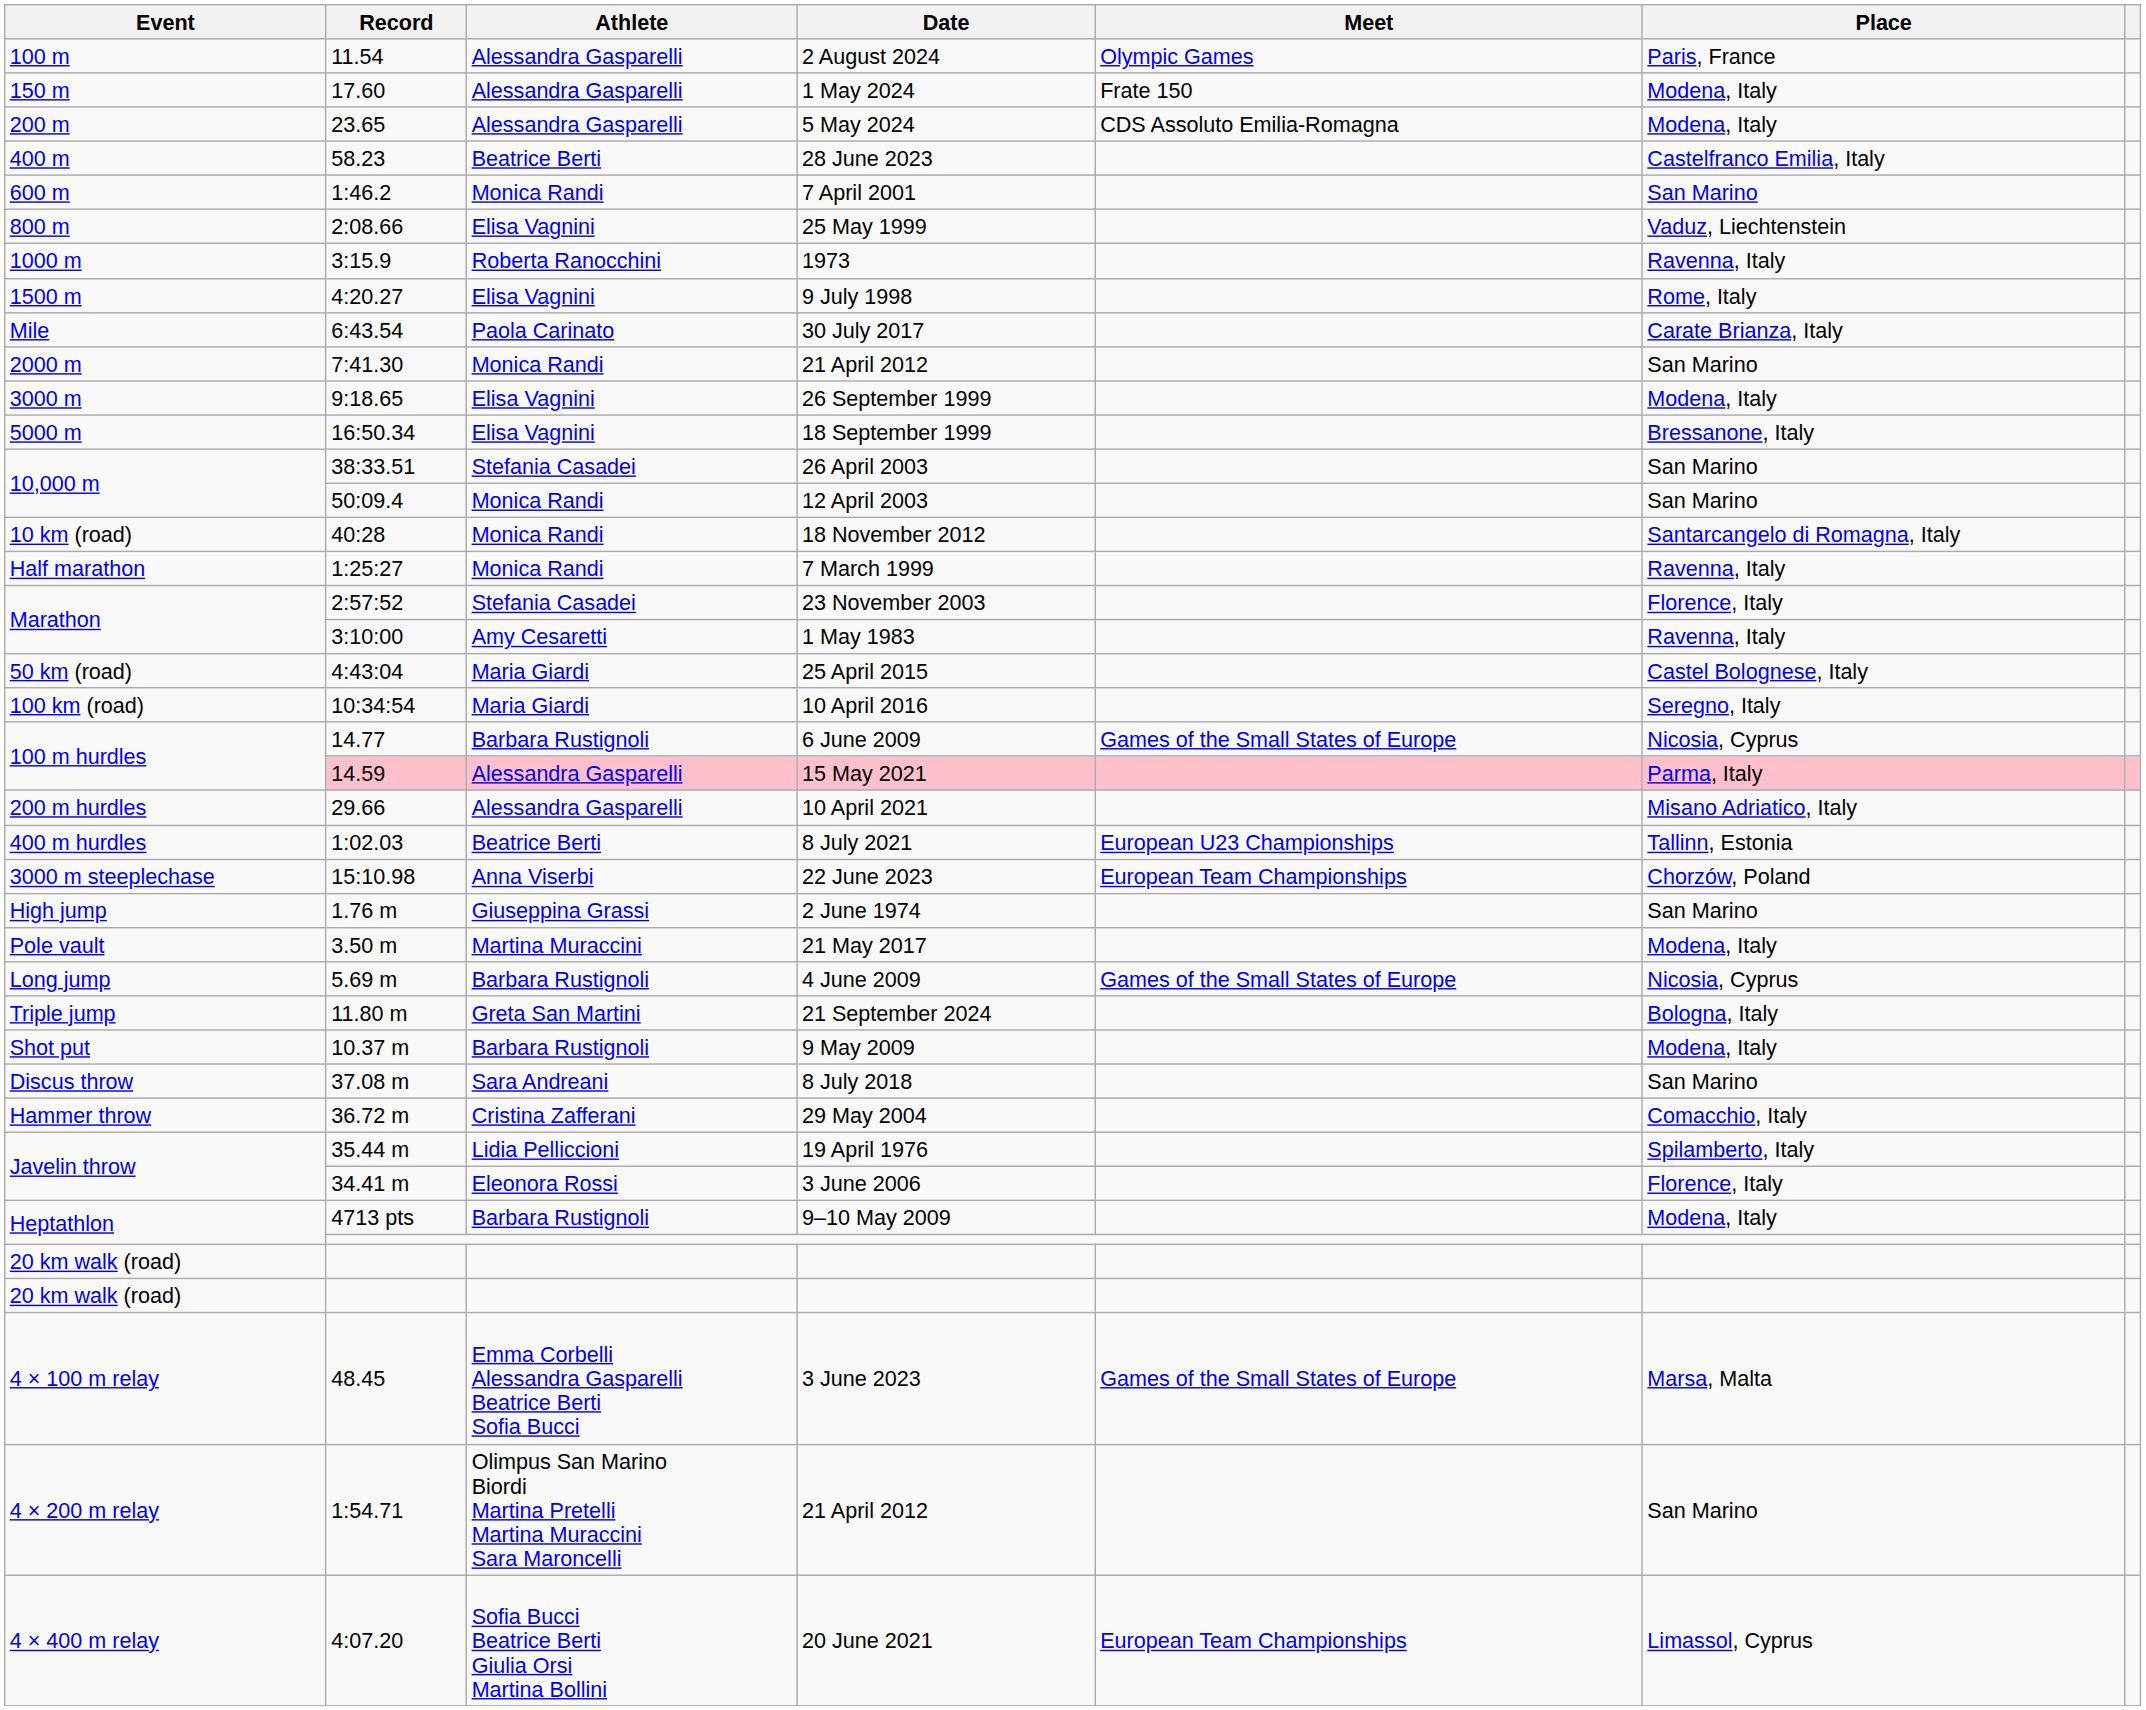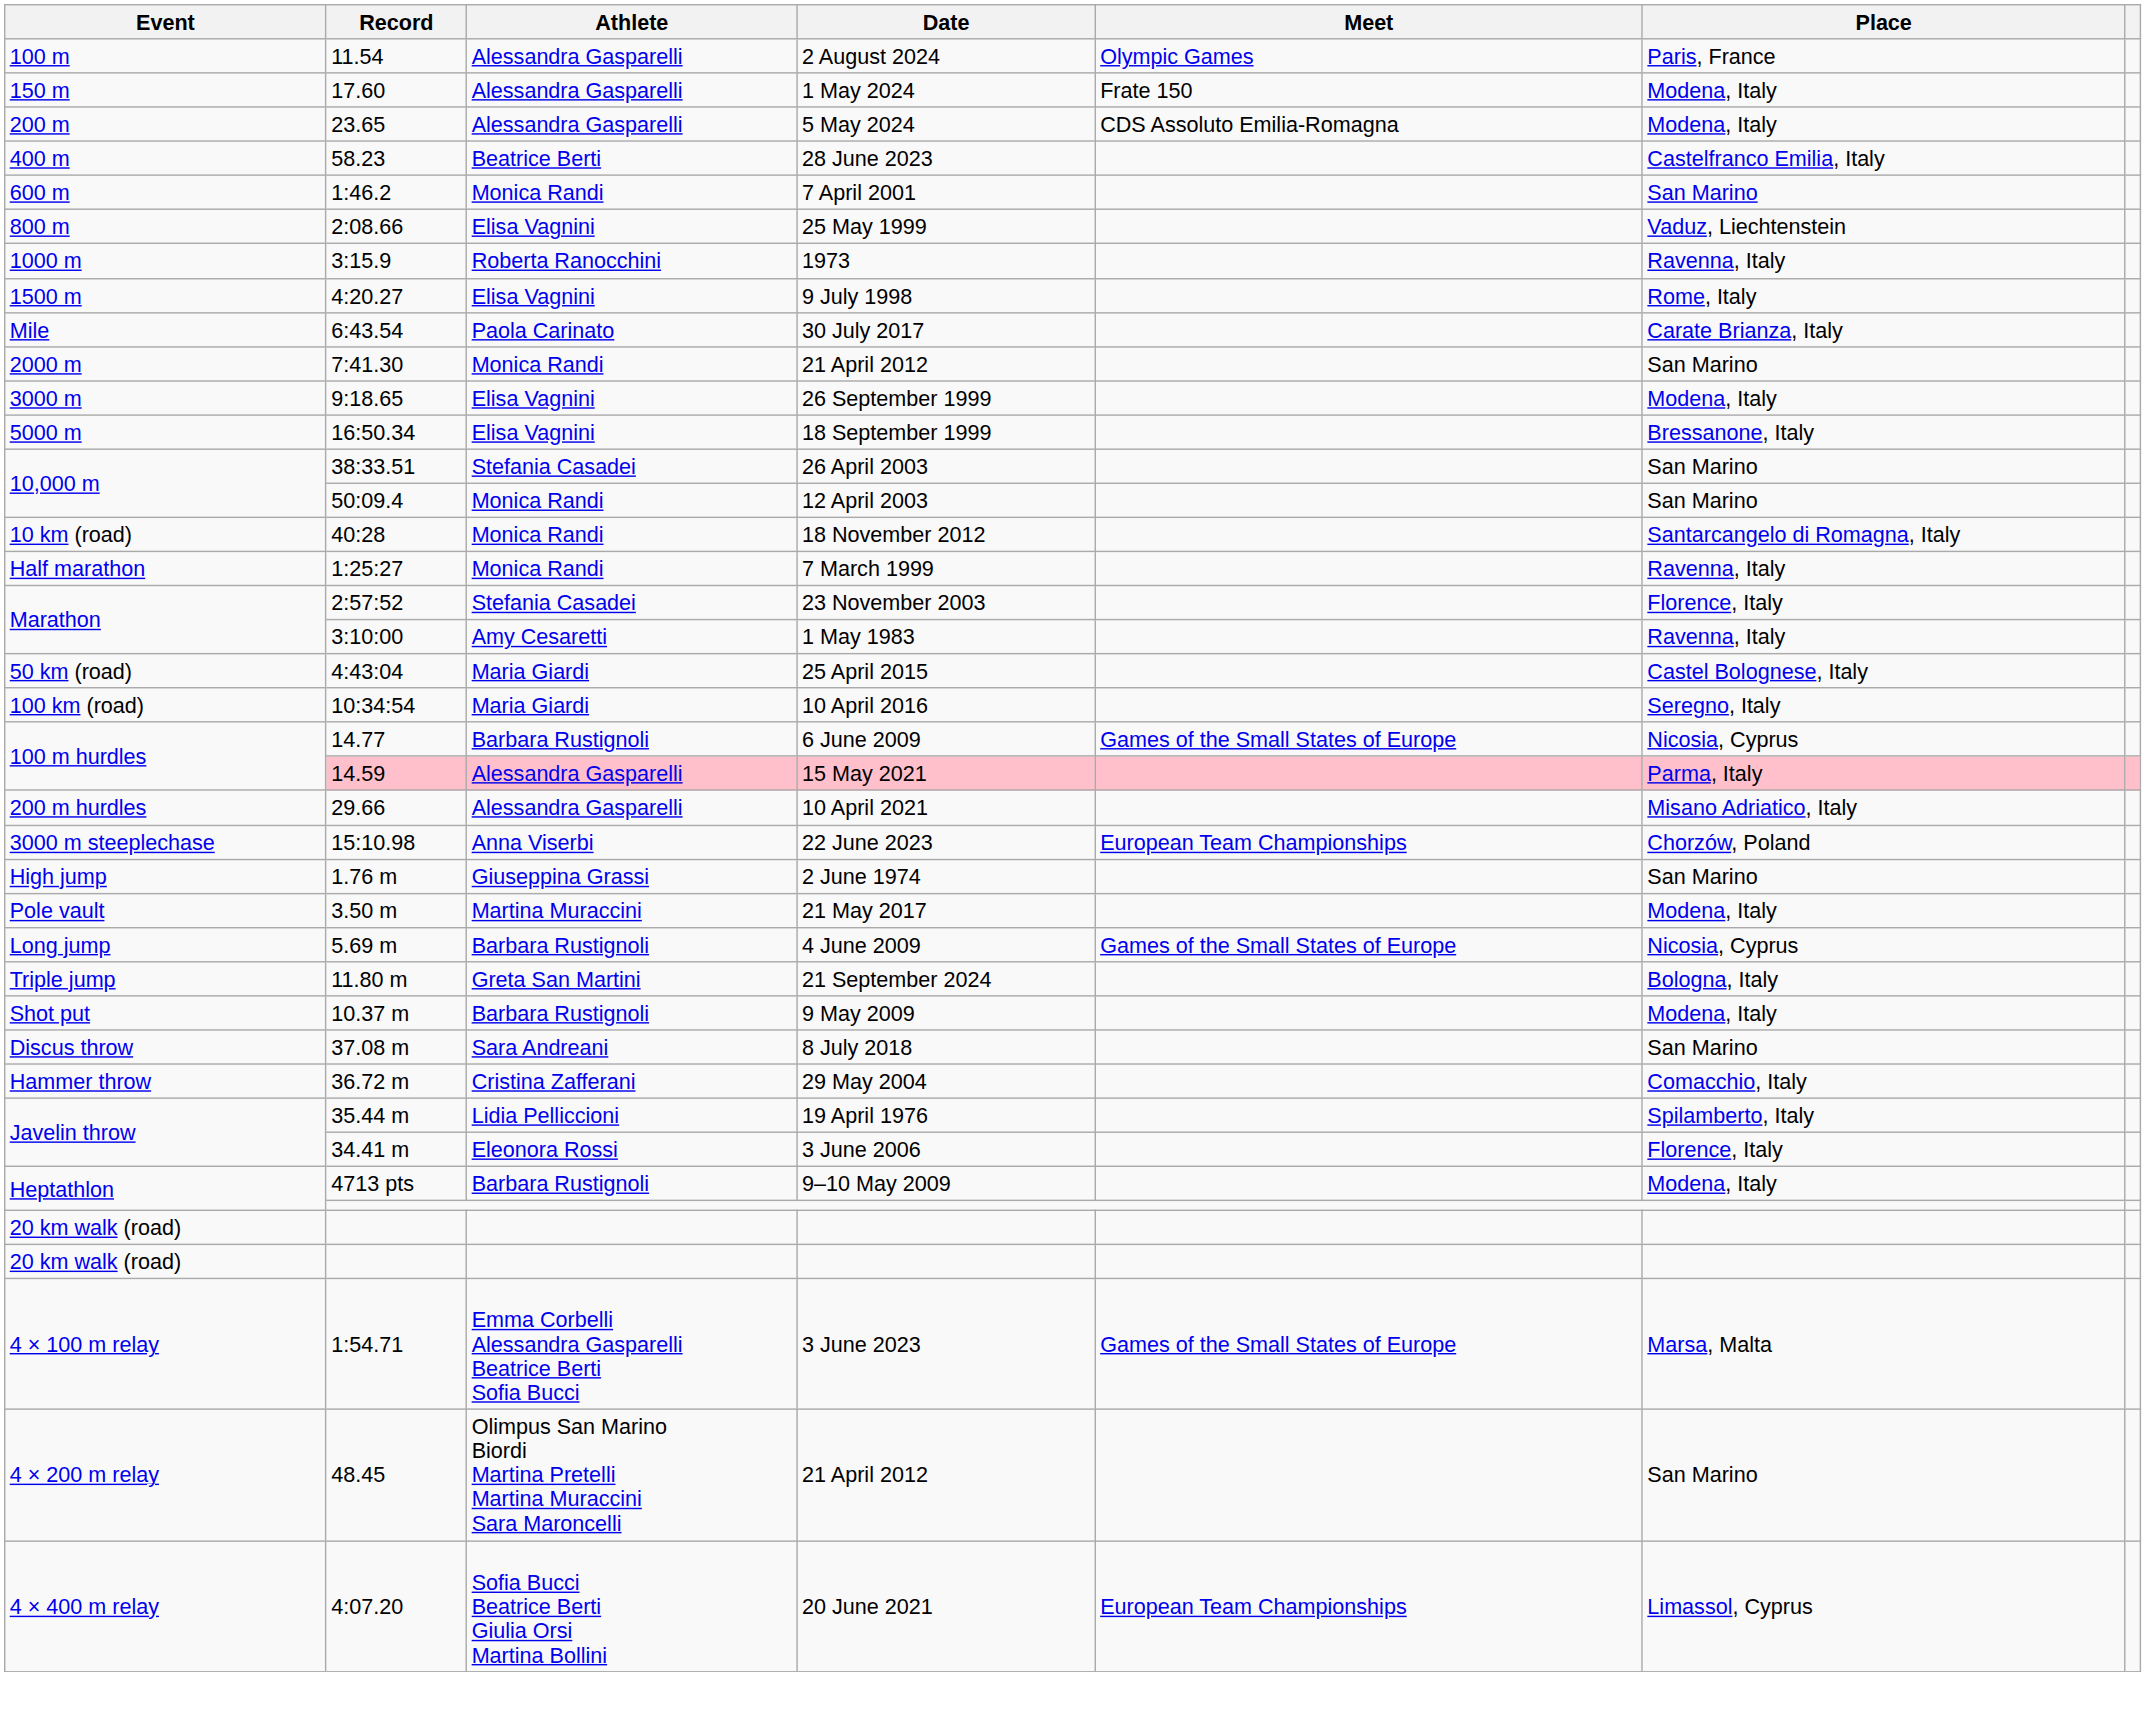- row: 400 m hurdles | 1:02.03 | Beatrice Berti | 8 July 2021 | European U23 Championships | Tallinn, Estonia
3 June 2023 | Record: 48.45 -> 1:54.71
4 × 200 m relay / 21 April 2012 | Record: 1:54.71 -> 48.45
